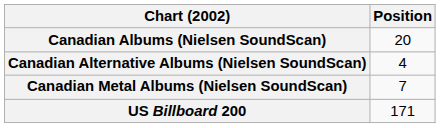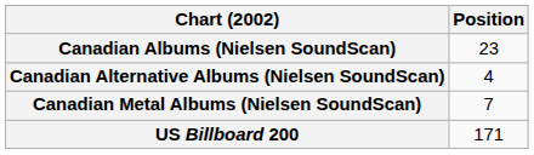Canadian Albums (Nielsen SoundScan) | Position: 20 -> 23
